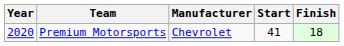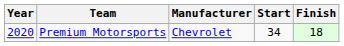Premium Motorsports | Start: 41 -> 34
